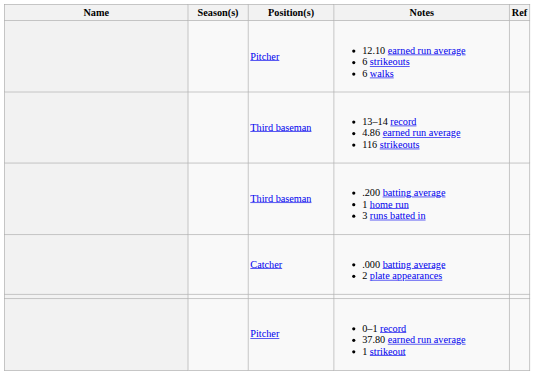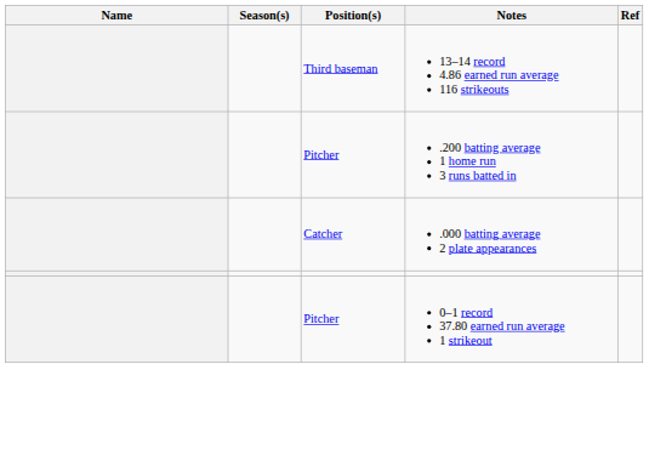- row: Pitcher | 12.10 earned run average 6 strikeouts 6 walks
.200 batting average 1 home run 3 runs batted in | Position(s): Third baseman -> Pitcher
